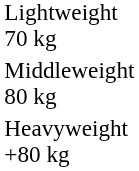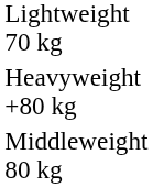rows swapped: Middleweight 80 kg <-> Heavyweight +80 kg
